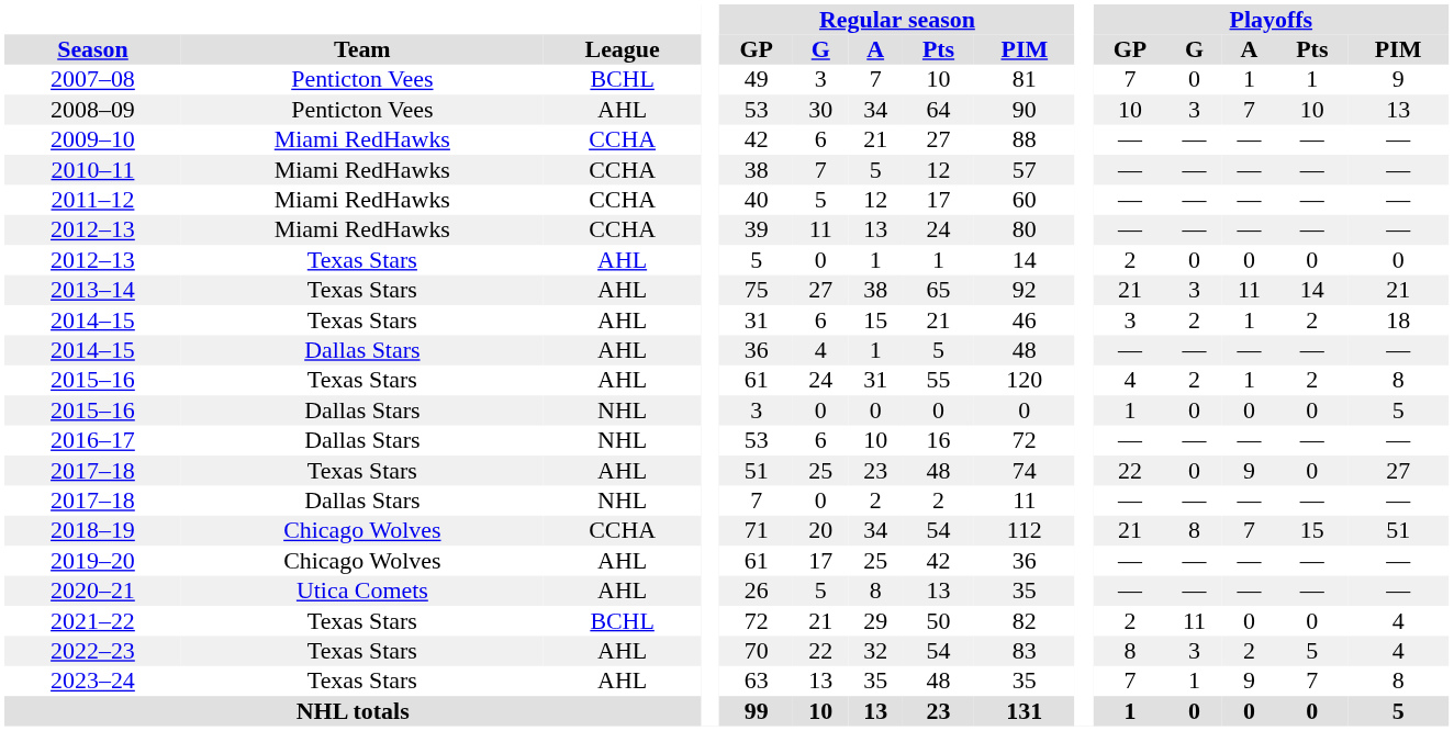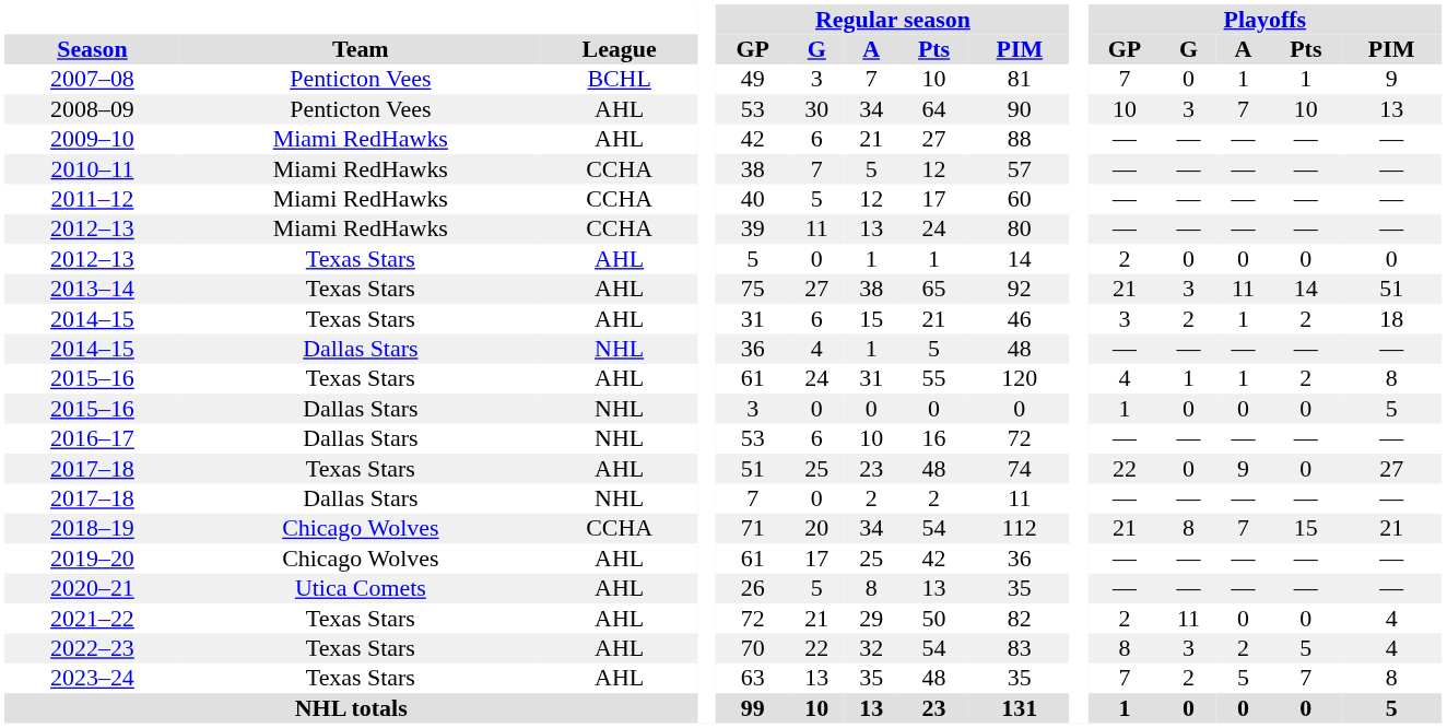2009–10 | League: CCHA -> AHL
2013–14 | Playoffs / PIM: 21 -> 51
2014–15 / Dallas Stars | League: AHL -> NHL
2015–16 / Texas Stars | Playoffs / G: 2 -> 1
2018–19 | Playoffs / PIM: 51 -> 21
2021–22 | League: BCHL -> AHL
2023–24 | Playoffs / G: 1 -> 2
2023–24 | Playoffs / A: 9 -> 5
